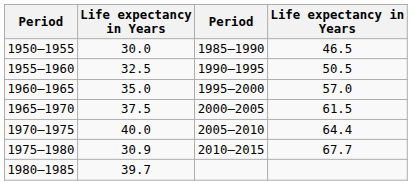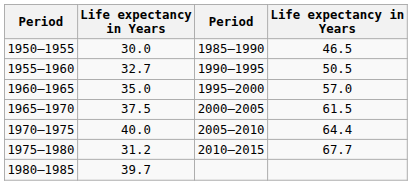1955–1960 | column 2: 32.5 -> 32.7
1975–1980 | column 2: 30.9 -> 31.2
